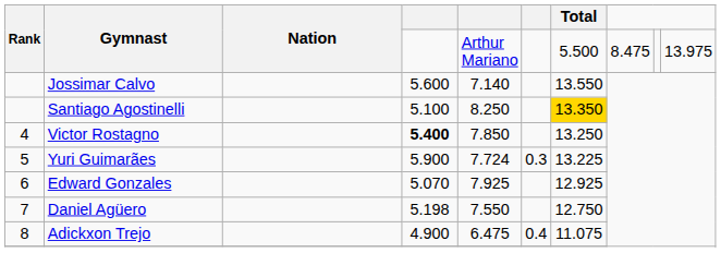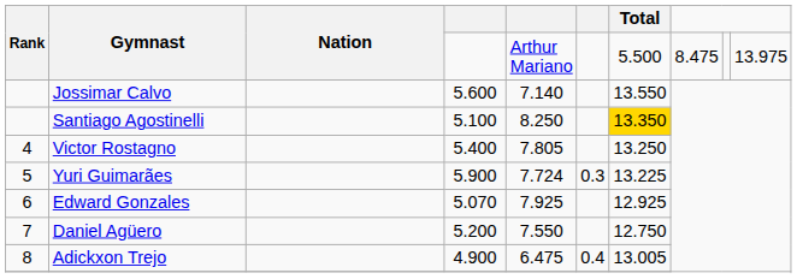Victor Rostagno | column 4: bold -> normal
Victor Rostagno | column 5: 7.850 -> 7.805
Daniel Agüero | column 4: 5.198 -> 5.200
Adickxon Trejo | Total: 11.075 -> 13.005
